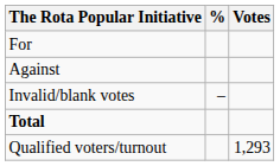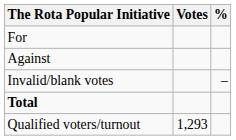columns swapped: Votes <-> %
